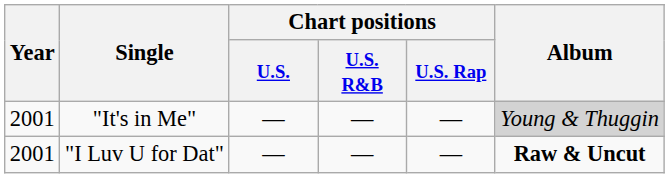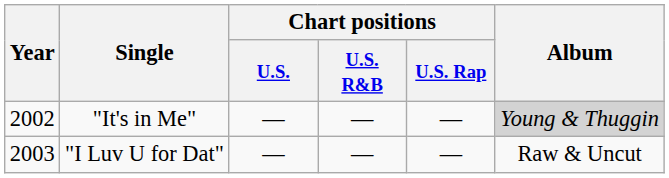"It's in Me" | Year: 2001 -> 2002
"I Luv U for Dat" | Year: 2001 -> 2003
"I Luv U for Dat" | Album: bold -> normal
